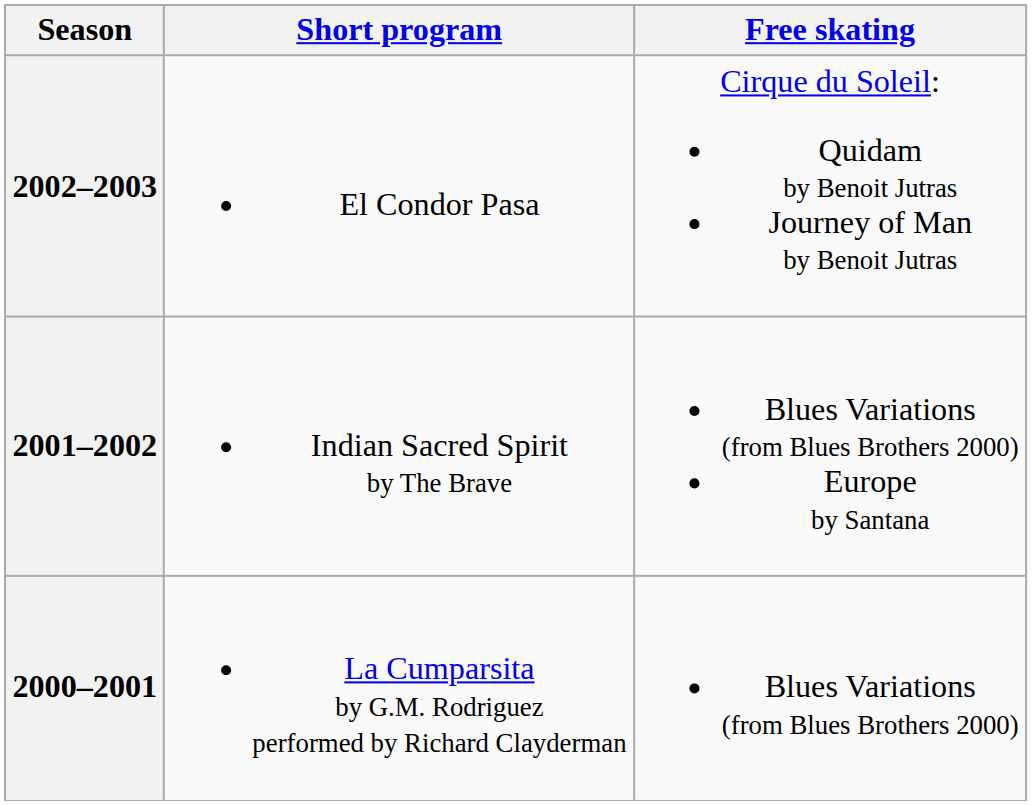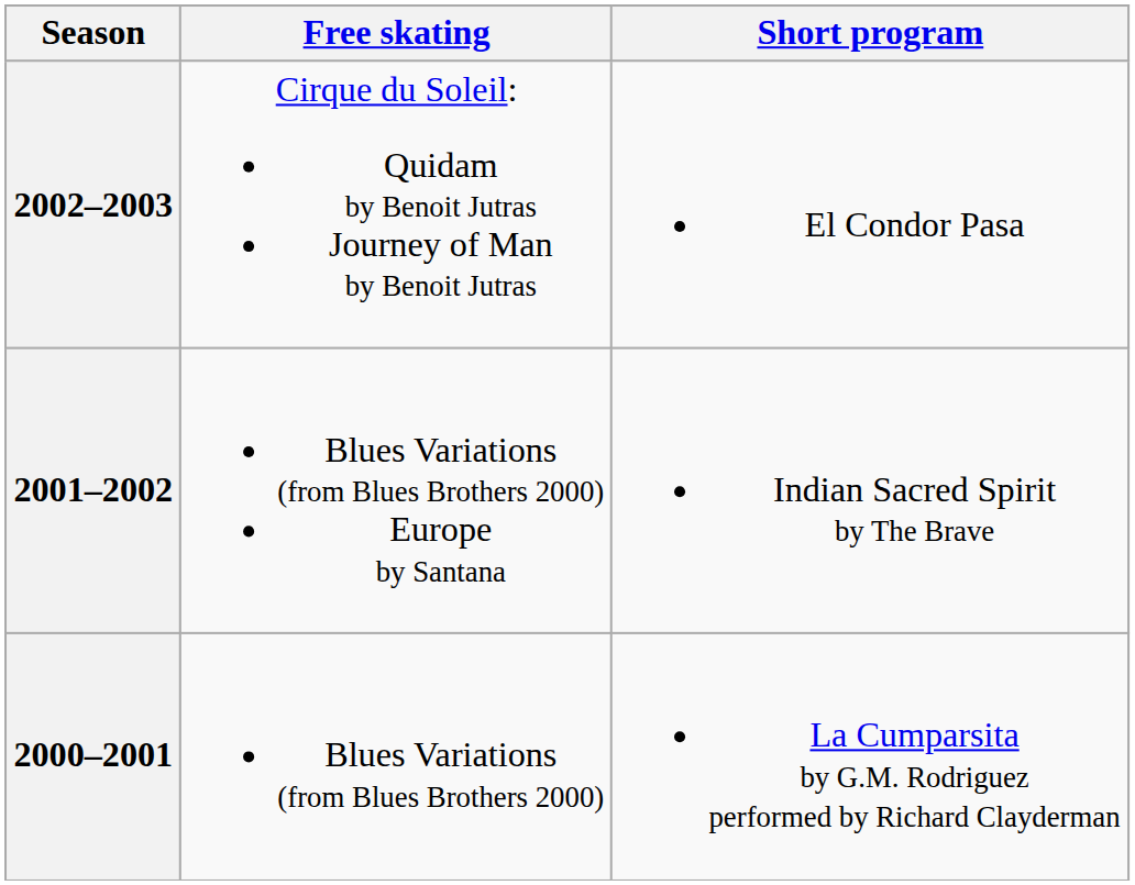columns swapped: Short program <-> Free skating
